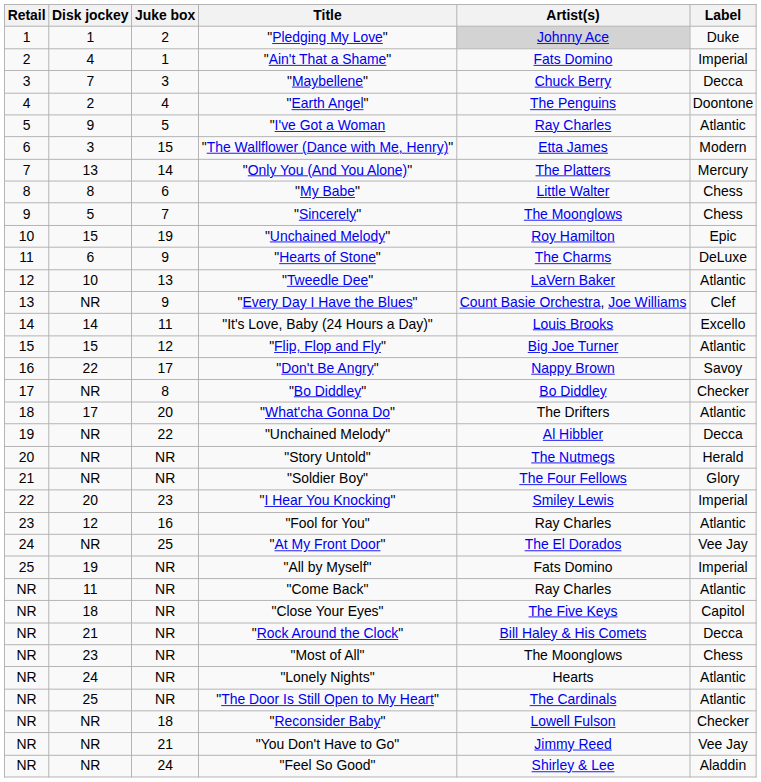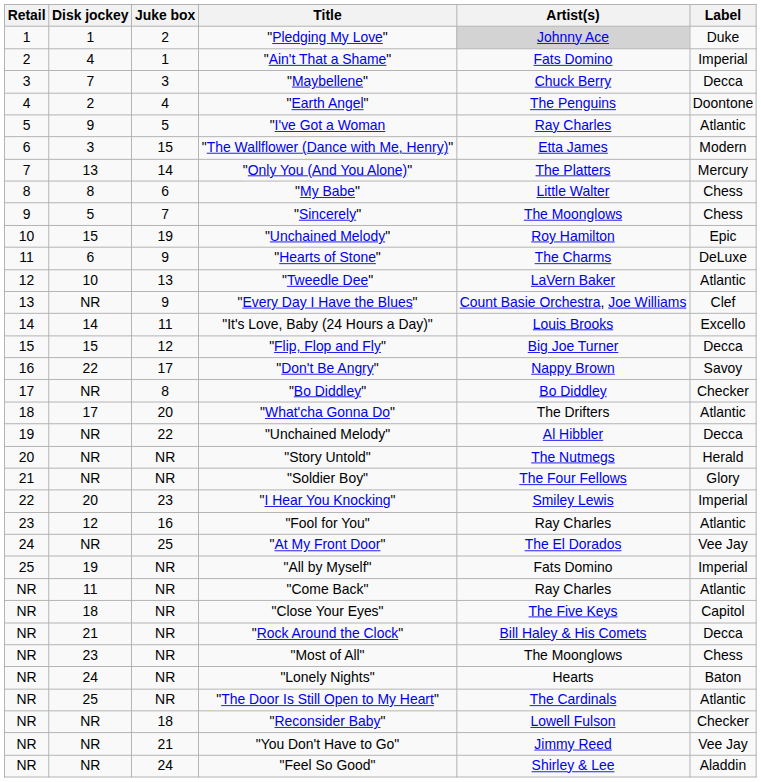"Flip, Flop and Fly" | Label: Atlantic -> Decca
"Lonely Nights" | Label: Atlantic -> Baton
